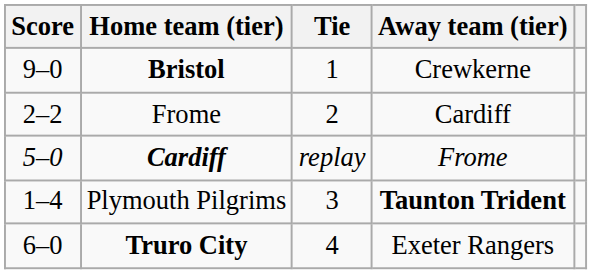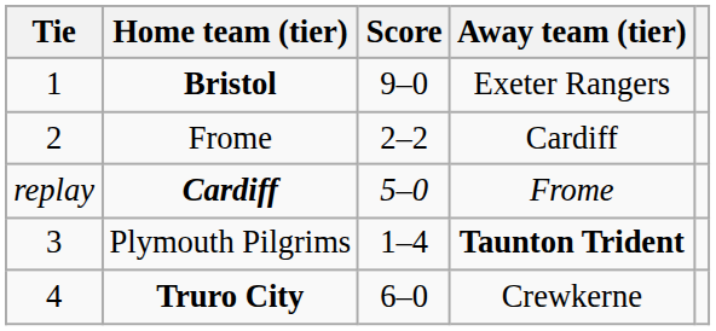columns swapped: Tie <-> Score
Bristol | Away team (tier): Crewkerne -> Exeter Rangers
Truro City | Away team (tier): Exeter Rangers -> Crewkerne
